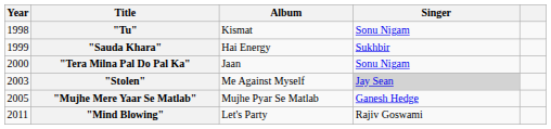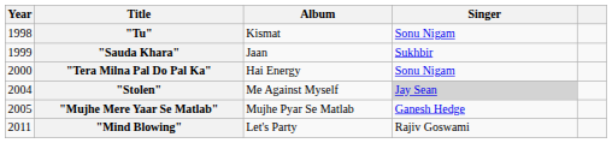"Sauda Khara" | Album: Hai Energy -> Jaan
"Tera Milna Pal Do Pal Ka" | Album: Jaan -> Hai Energy
"Stolen" | Year: 2003 -> 2004
